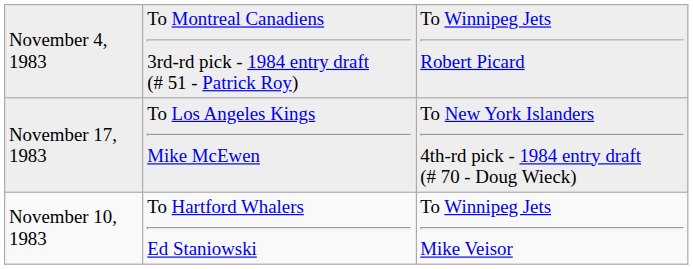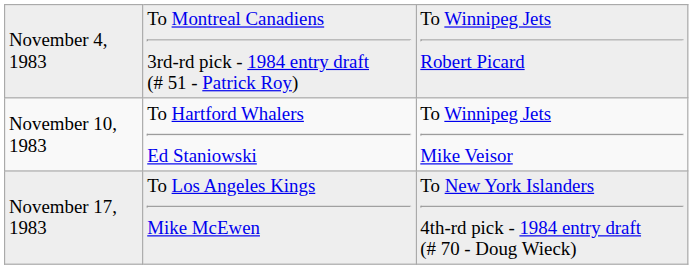rows swapped: November 10, 1983 <-> November 17, 1983
